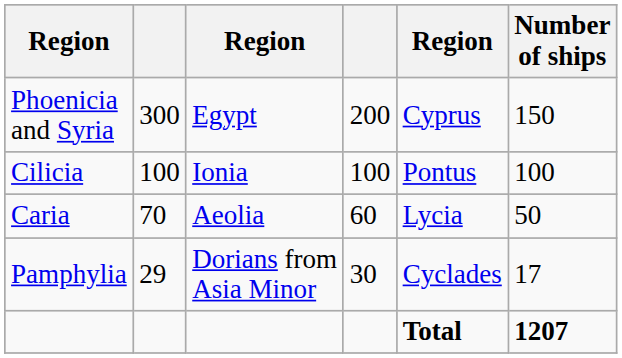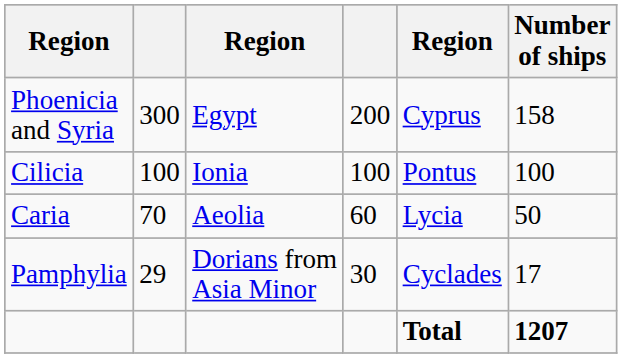Phoenicia and Syria | Number of ships: 150 -> 158
